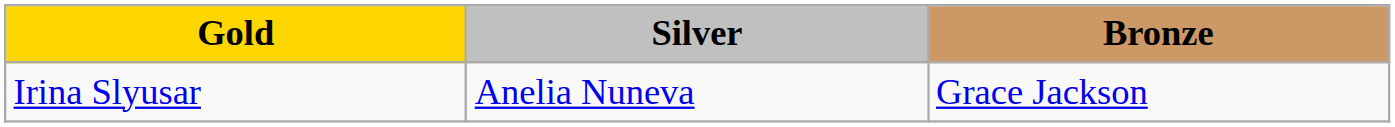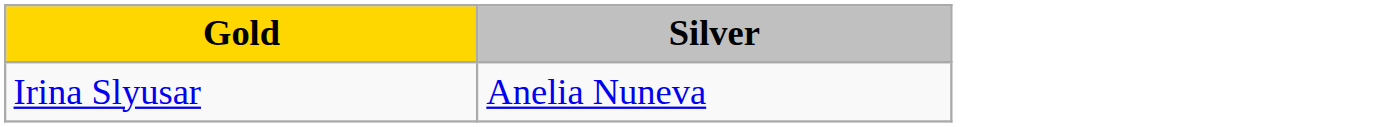- column: Bronze | Grace Jackson
